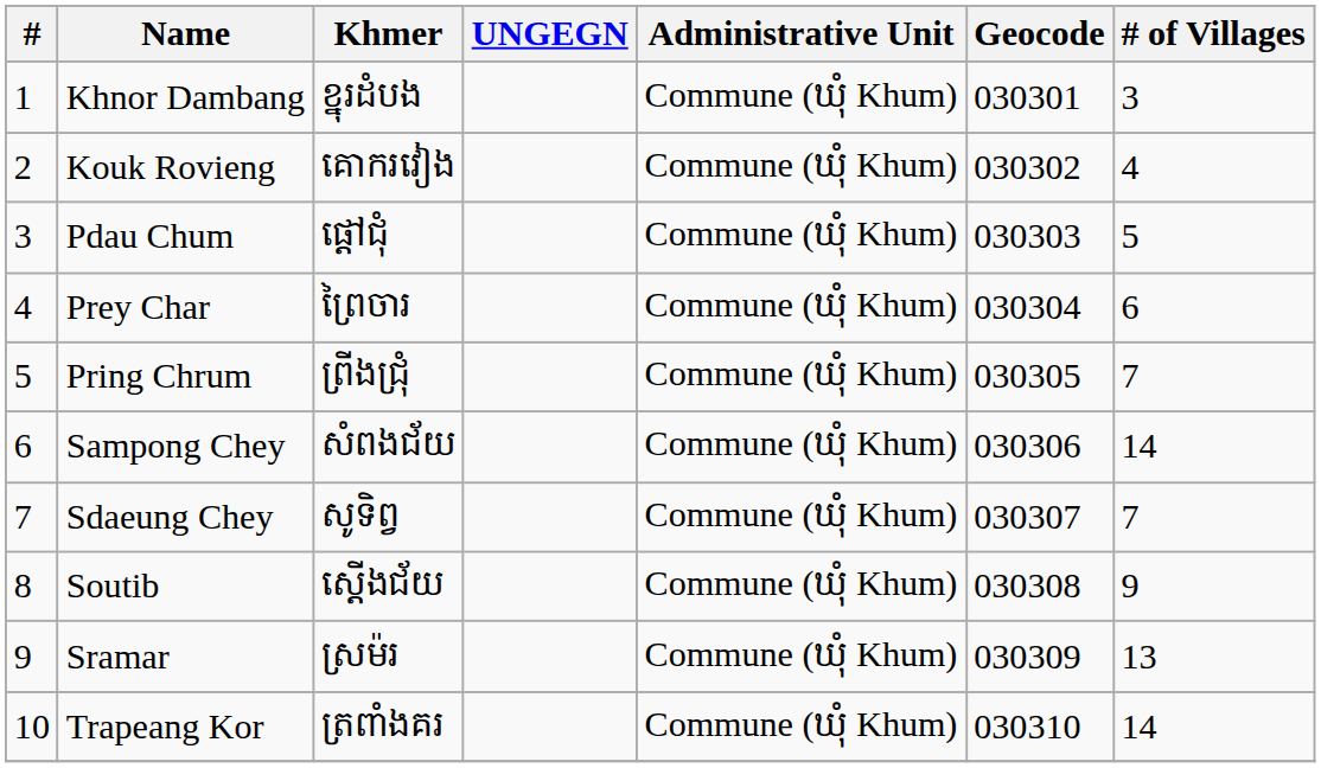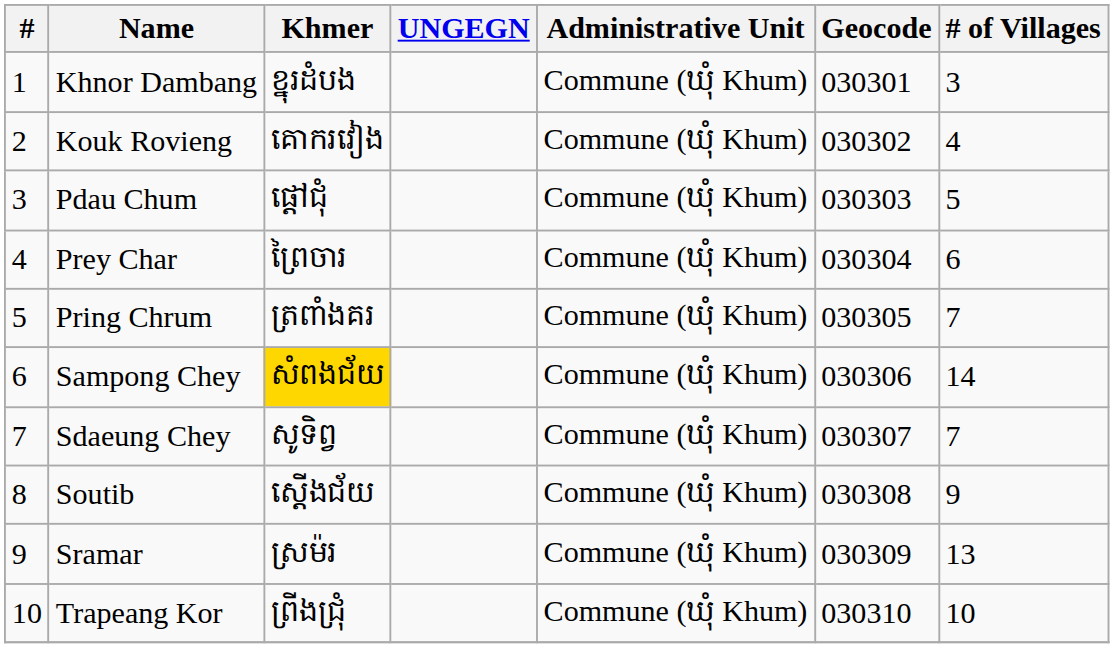Pring Chrum | Khmer: ព្រីងជ្រុំ -> ត្រពាំងគរ
Sampong Chey | Khmer: no background -> gold background
Trapeang Kor | Khmer: ត្រពាំងគរ -> ព្រីងជ្រុំ
Trapeang Kor | # of Villages: 14 -> 10
